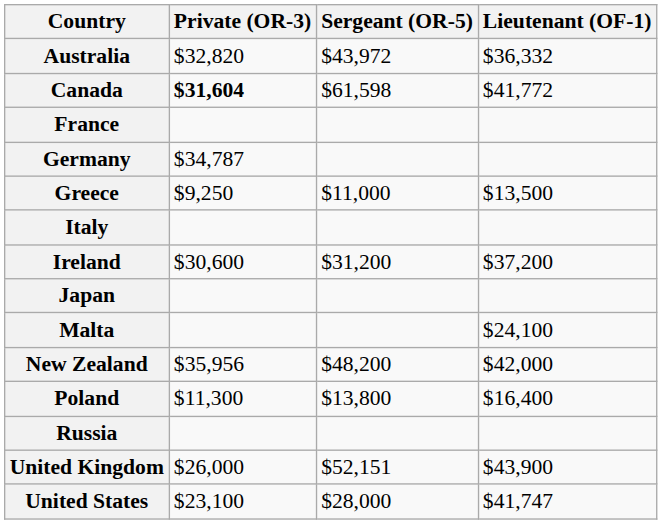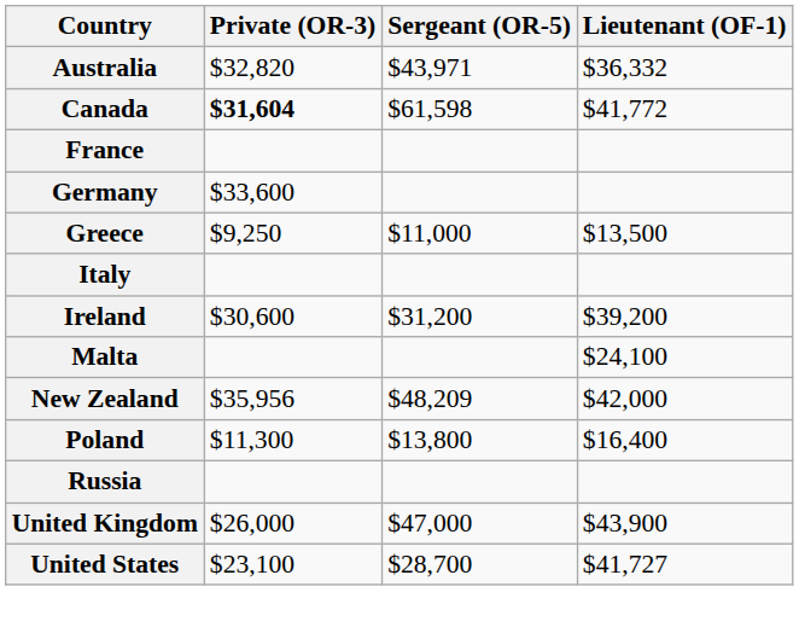Australia | Sergeant (OR-5): $43,972 -> $43,971
Germany | Private (OR-3): $34,787 -> $33,600
Ireland | Lieutenant (OF-1): $37,200 -> $39,200
- row: Japan
New Zealand | Sergeant (OR-5): $48,200 -> $48,209
United Kingdom | Sergeant (OR-5): $52,151 -> $47,000
United States | Sergeant (OR-5): $28,000 -> $28,700
United States | Lieutenant (OF-1): $41,747 -> $41,727
